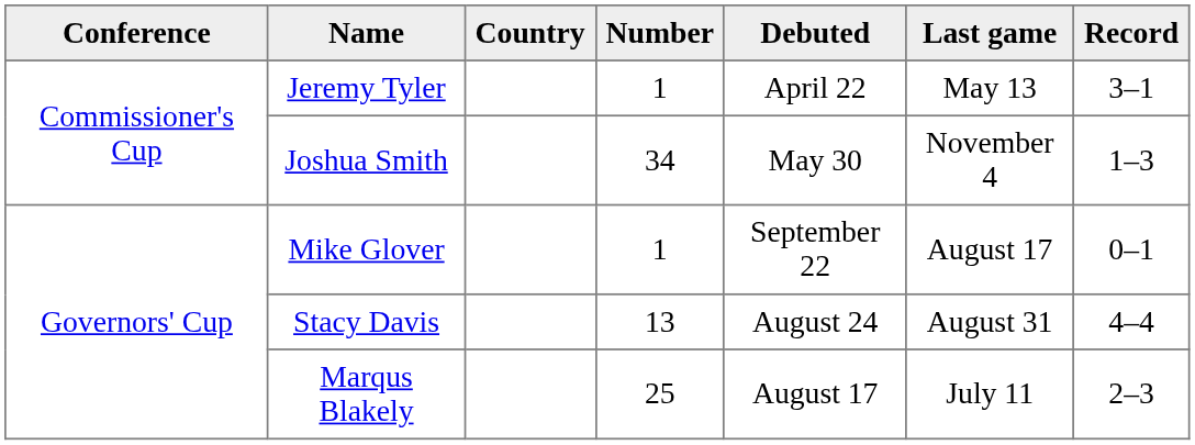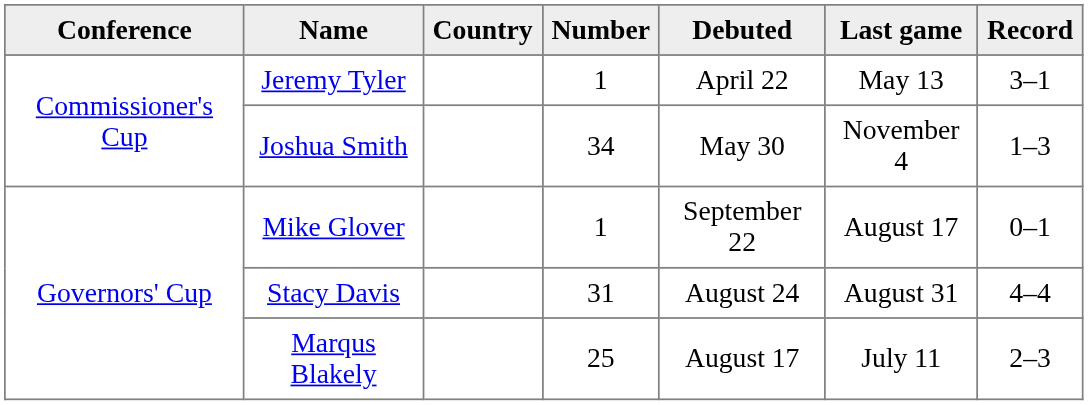Stacy Davis | Number: 13 -> 31
